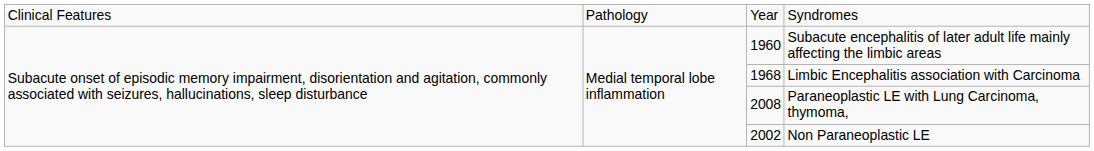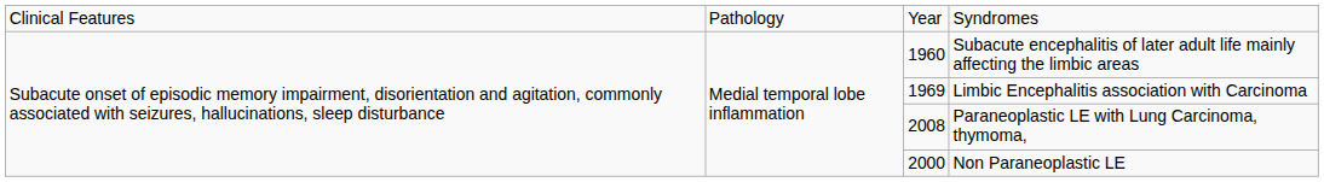Limbic Encephalitis association with Carcinoma | column 3: 1968 -> 1969
Non Paraneoplastic LE | column 3: 2002 -> 2000
